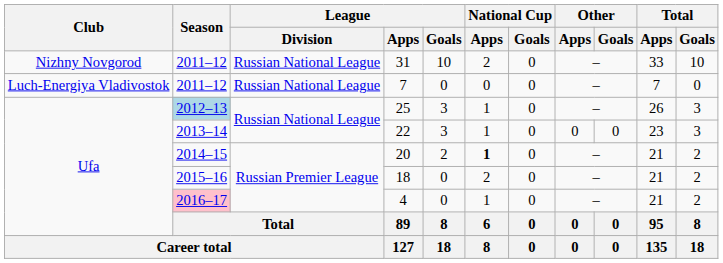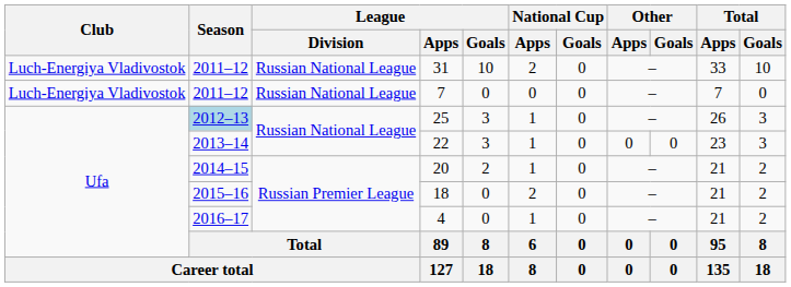31 | Club: Nizhny Novgorod -> Luch-Energiya Vladivostok
20 | National Cup / Apps: bold -> normal
4 | Season: pink background -> no background
